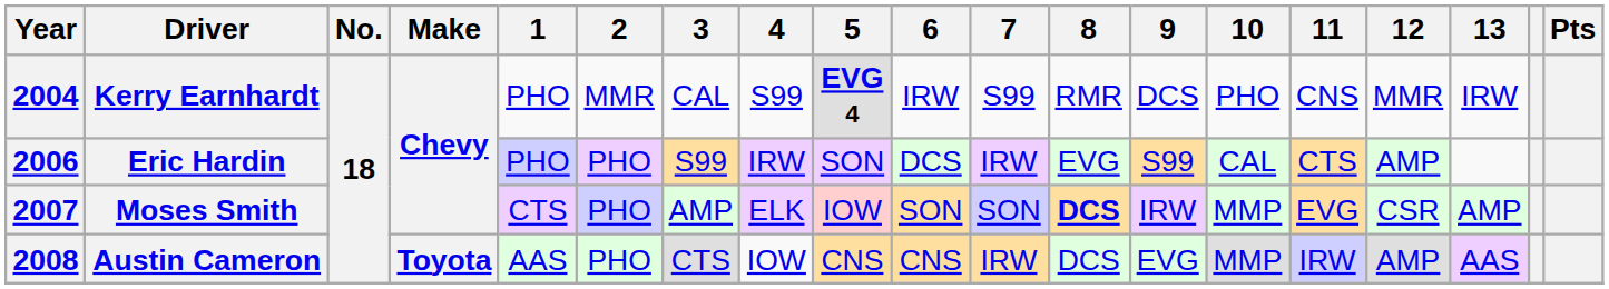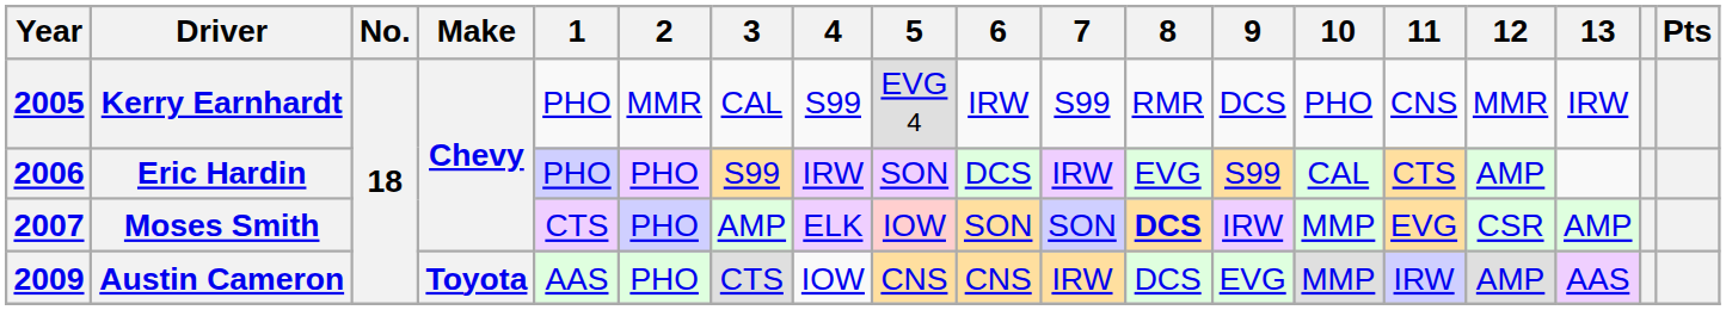Kerry Earnhardt | Year: 2004 -> 2005
Kerry Earnhardt | 5: bold -> normal
Austin Cameron | Year: 2008 -> 2009
